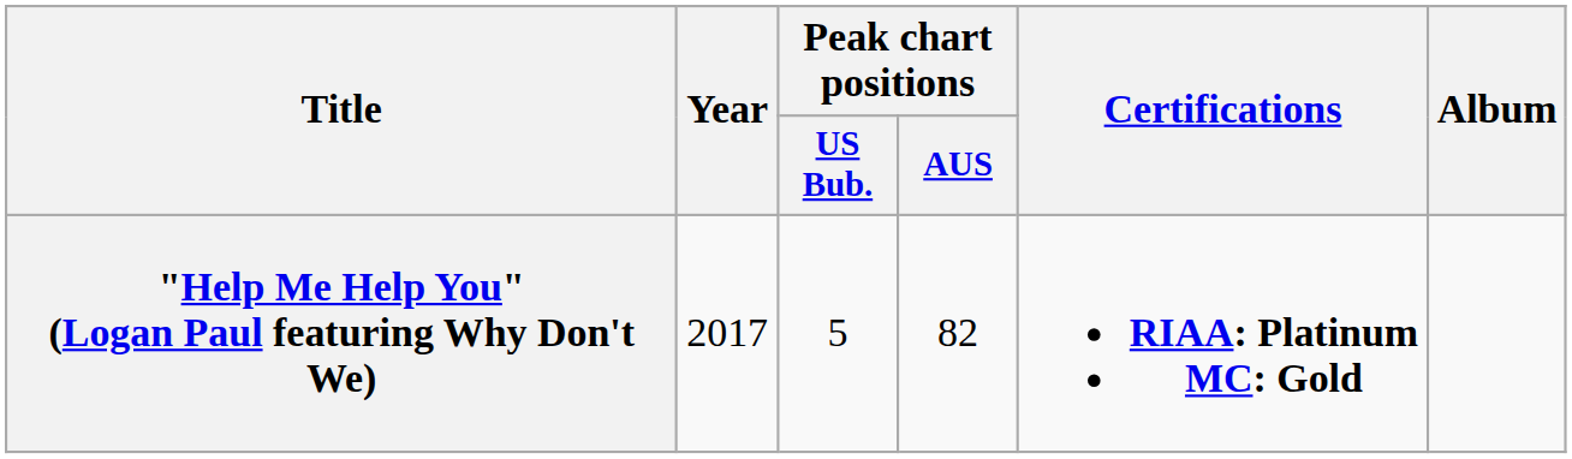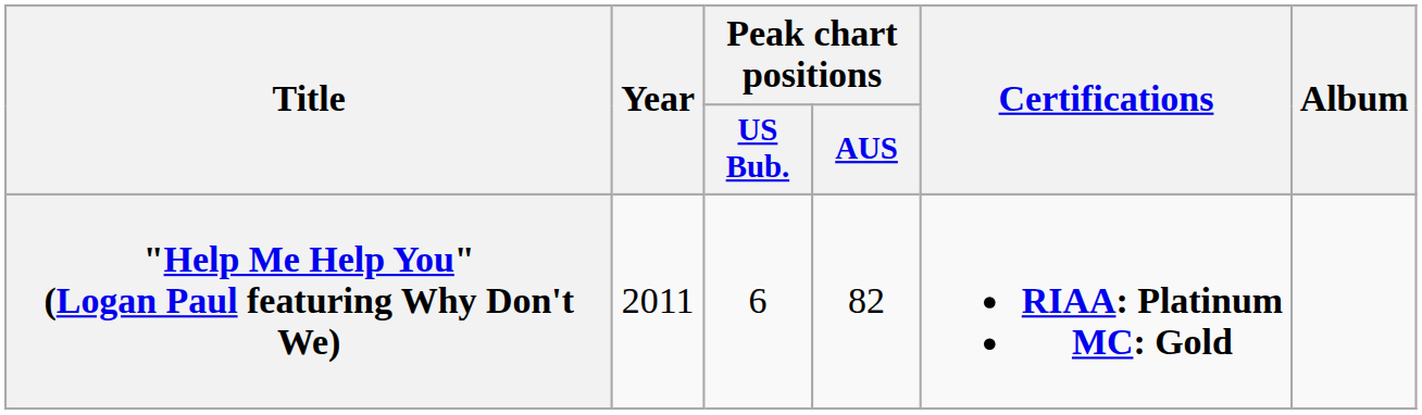"Help Me Help You" (Logan Paul featuring Why Don't We) | Year: 2017 -> 2011
"Help Me Help You" (Logan Paul featuring Why Don't We) | Peak chart positions / US Bub.: 5 -> 6
